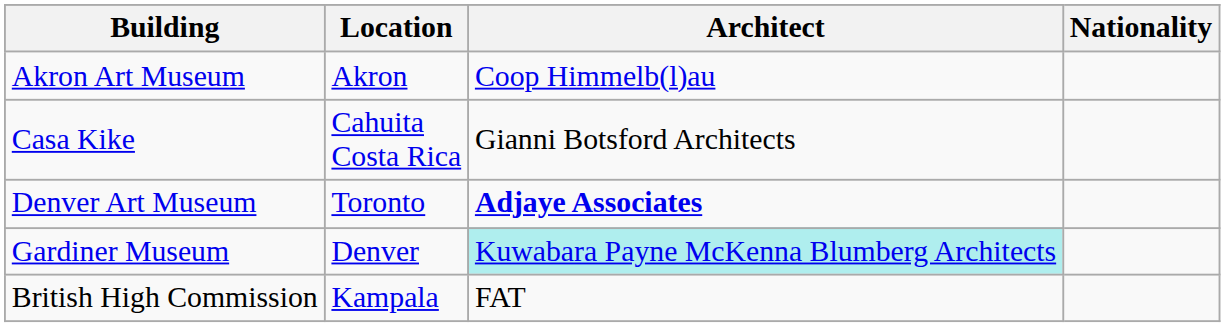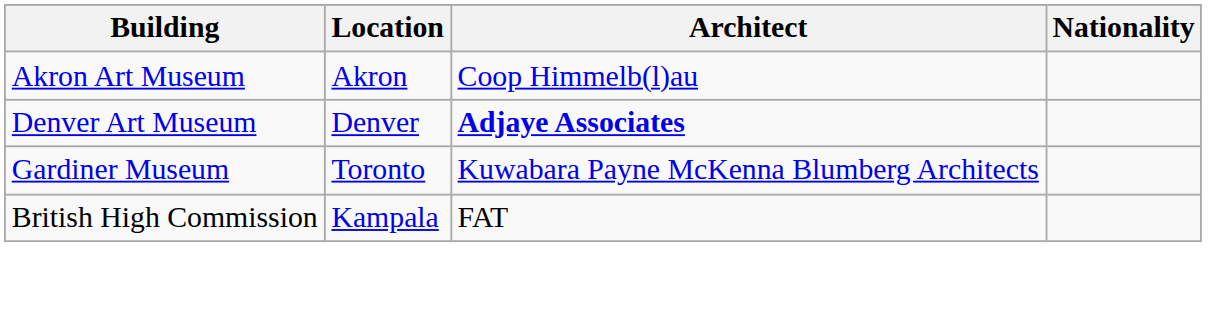- row: Casa Kike | Cahuita Costa Rica | Gianni Botsford Architects
Denver Art Museum | Location: Toronto -> Denver
Gardiner Museum | Location: Denver -> Toronto
Gardiner Museum | Architect: paleturquoise background -> no background
